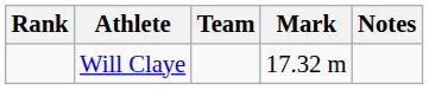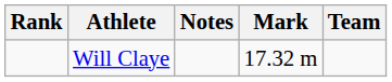columns swapped: Team <-> Notes
